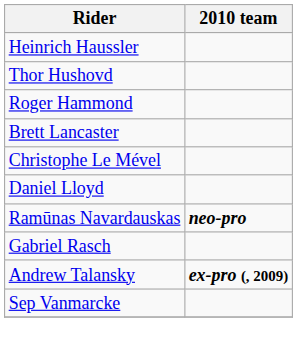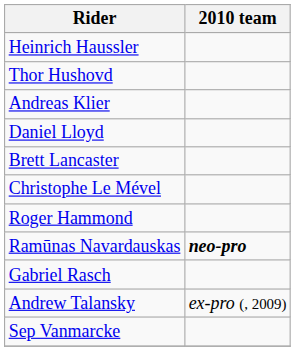+ row: Andreas Klier
rows swapped: Roger Hammond <-> Daniel Lloyd
Andrew Talansky | 2010 team: bold -> normal
